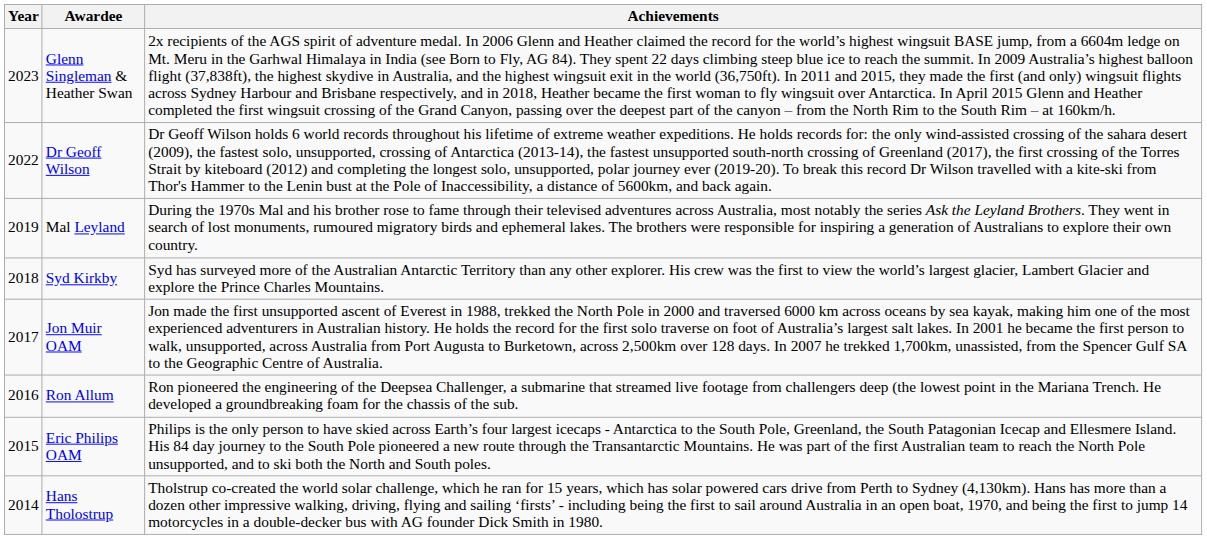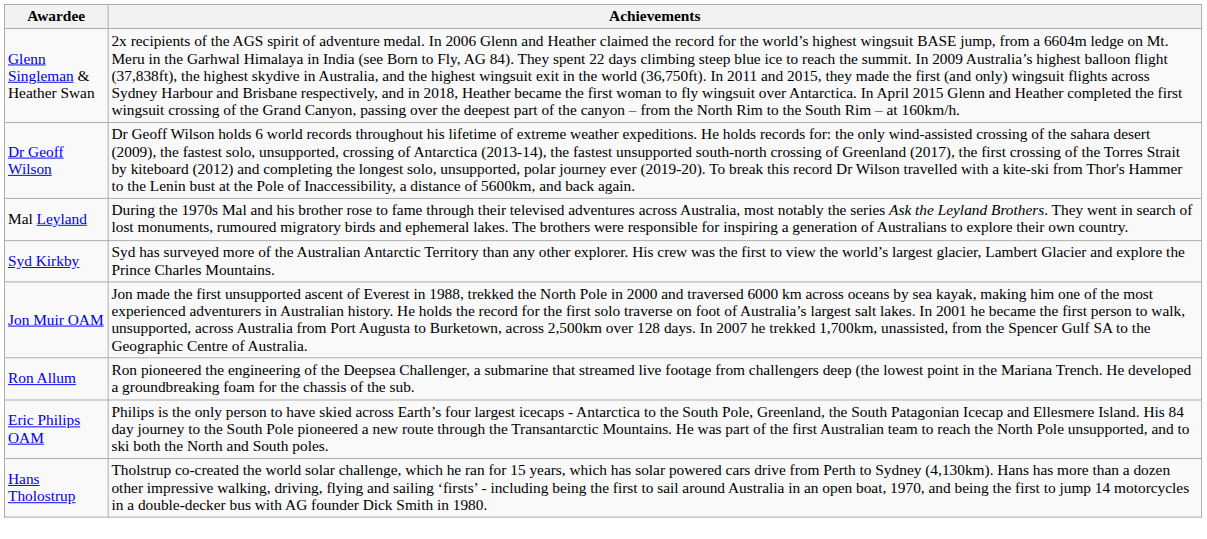- column: Year | 2023 | 2022 | 2019 | 2018 | 2017 | 2016 | 2015 | 2014
